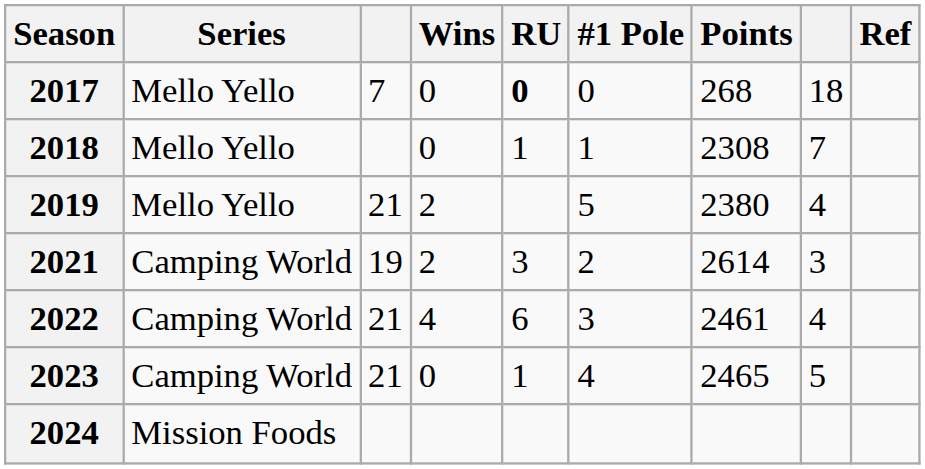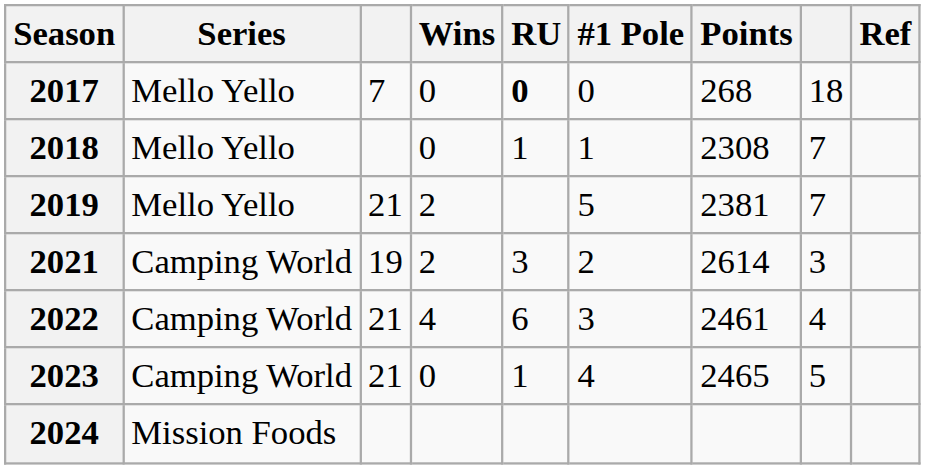2019 | Points: 2380 -> 2381
2019 | column 8: 4 -> 7
